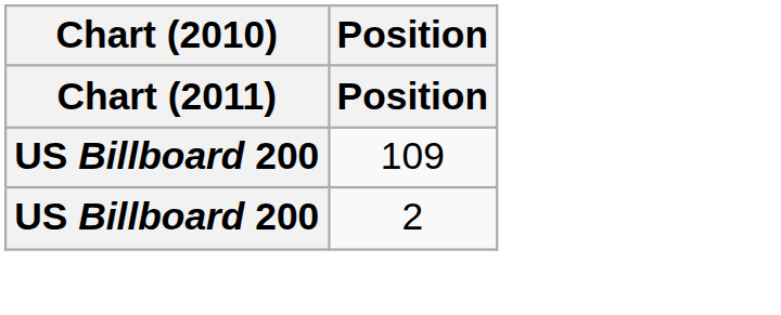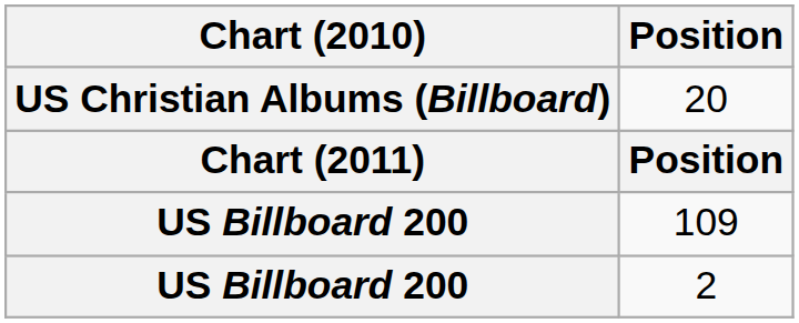+ row: US Christian Albums (Billboard) | 20
